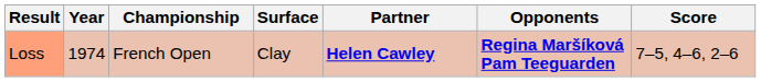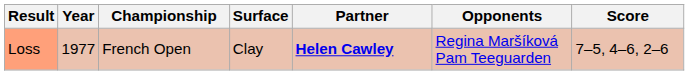Loss | Year: 1974 -> 1977
Loss | Opponents: bold -> normal
